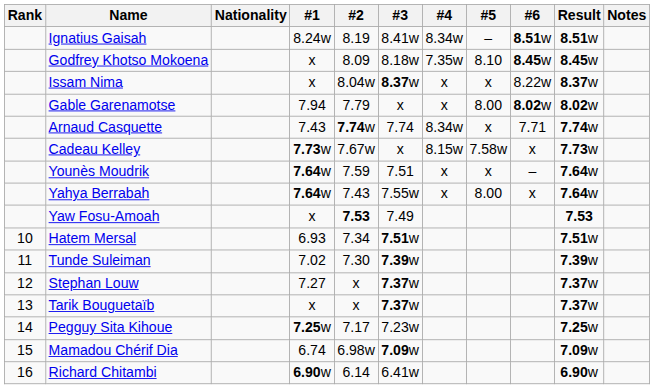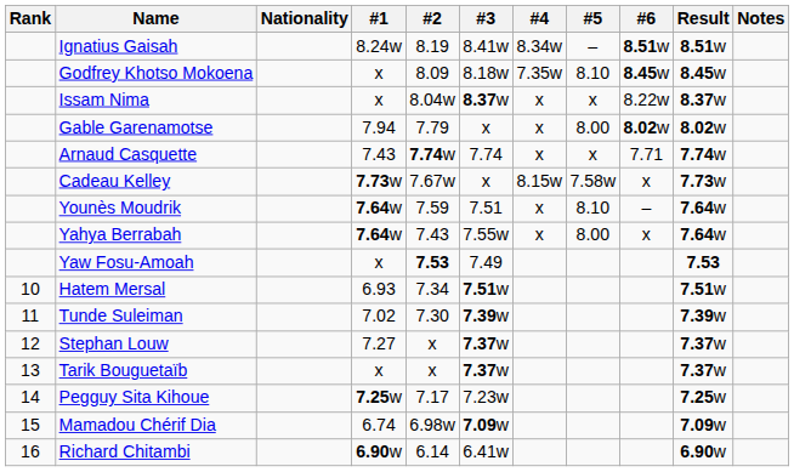Arnaud Casquette | #4: 8.34w -> x
Younès Moudrik | #5: x -> 8.10
